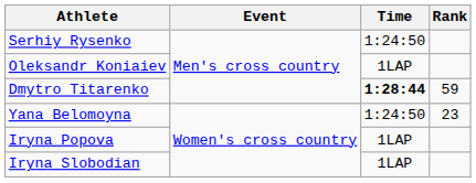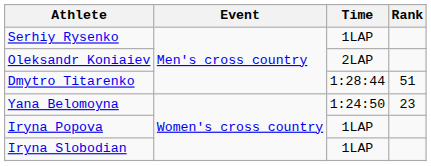Serhiy Rysenko | Time: 1:24:50 -> 1LAP
Oleksandr Koniaiev | Time: 1LAP -> 2LAP
Dmytro Titarenko | Time: bold -> normal
Dmytro Titarenko | Rank: 59 -> 51
